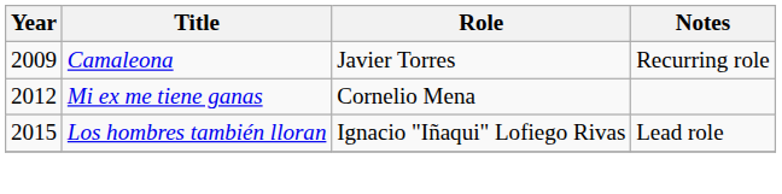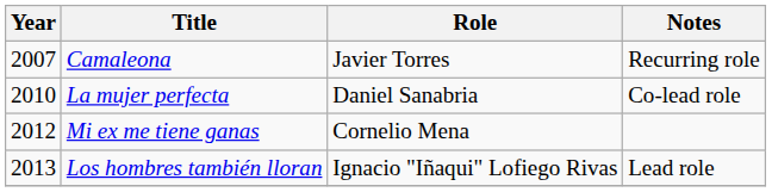Camaleona | Year: 2009 -> 2007
+ row: 2010 | La mujer perfecta | Daniel Sanabria | Co-lead role
Los hombres también lloran | Year: 2015 -> 2013
